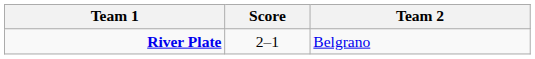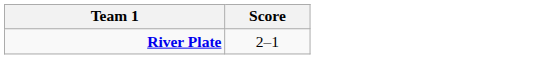- column: Team 2 | Belgrano
